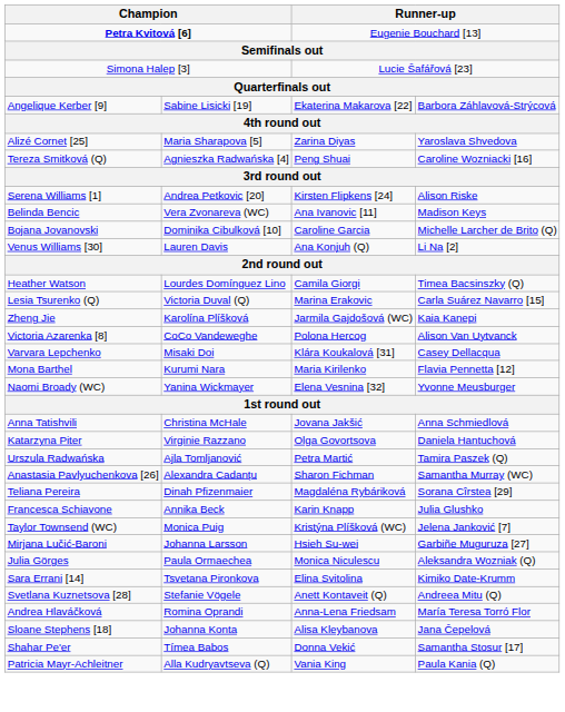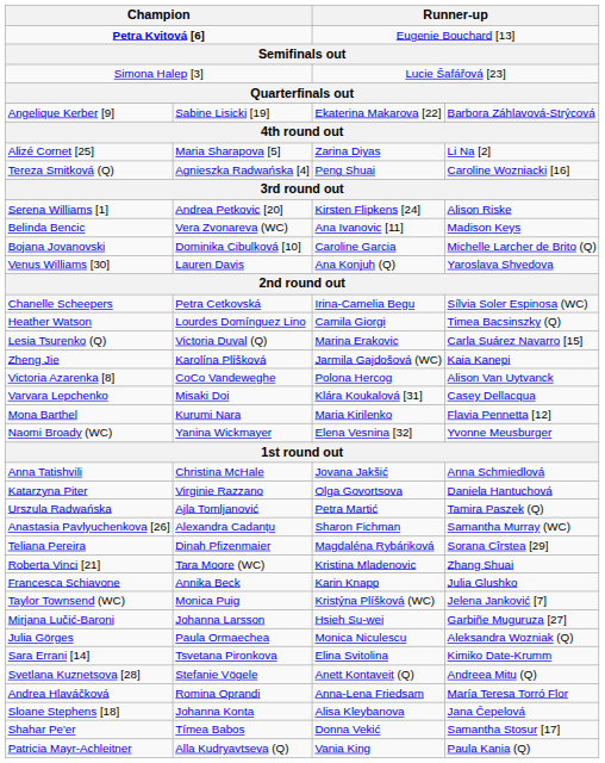Alizé Cornet [25] | column 4: Yaroslava Shvedova -> Li Na [2]
Venus Williams [30] | column 4: Li Na [2] -> Yaroslava Shvedova
+ row: Chanelle Scheepers | Petra Cetkovská | Irina-Camelia Begu | Sílvia Soler Espinosa (WC)
+ row: Roberta Vinci [21] | Tara Moore (WC) | Kristina Mladenovic | Zhang Shuai
